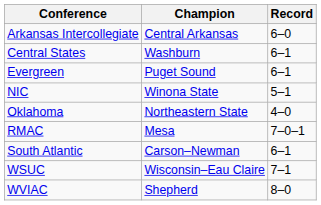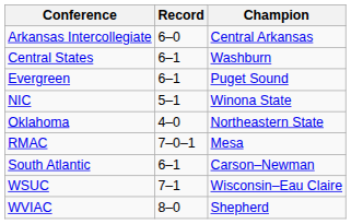columns swapped: Champion <-> Record
